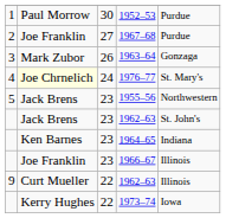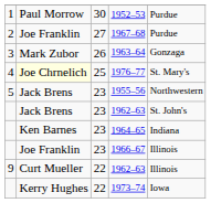1976–77 | column 3: 24 -> 25
